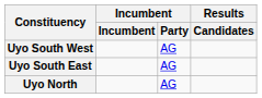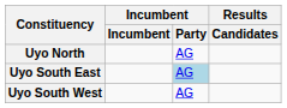rows swapped: Uyo North <-> Uyo South West
Uyo South East | Incumbent / Party: no background -> lightblue background
